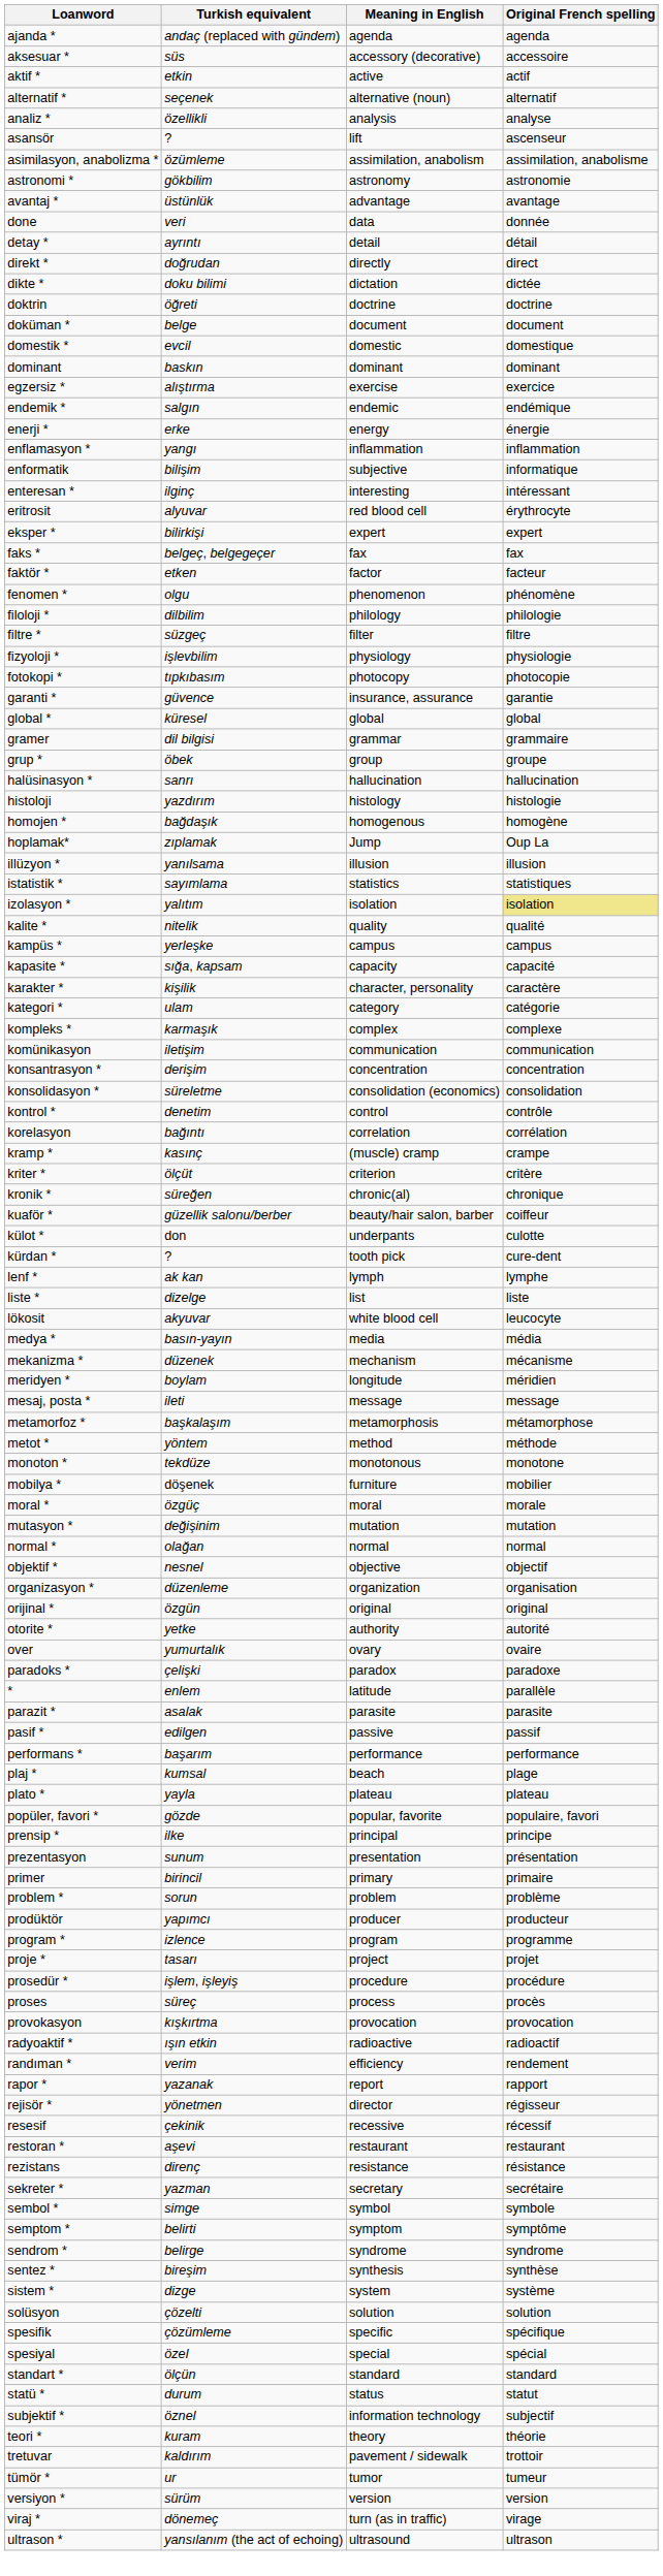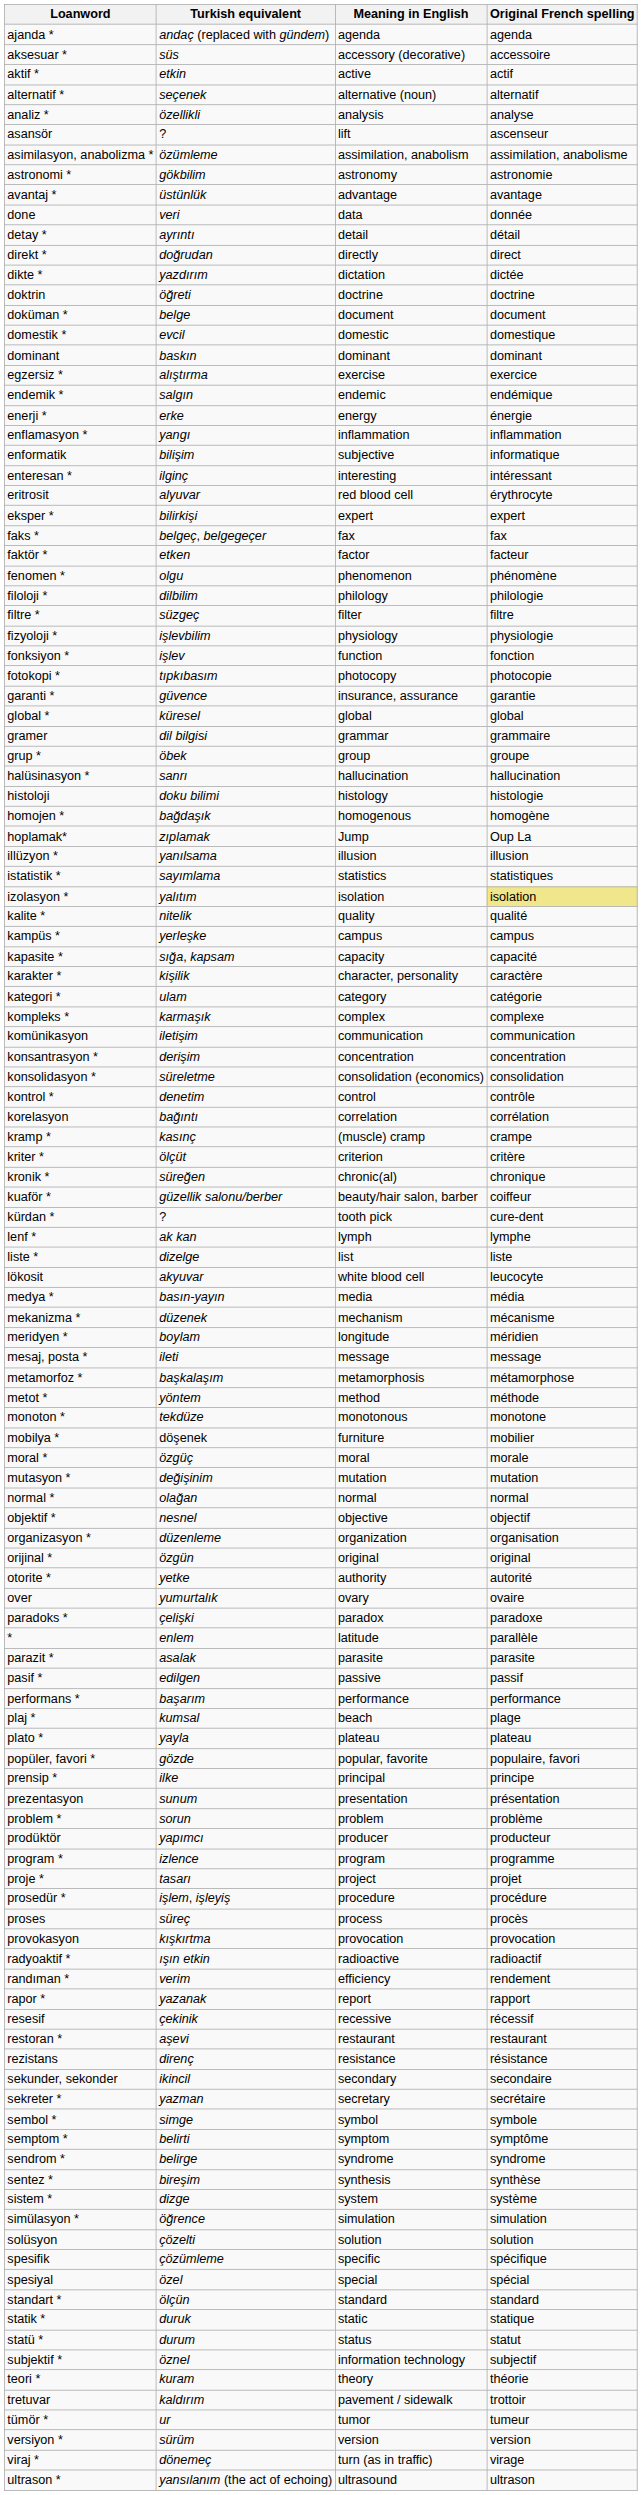dikte * | Turkish equivalent: doku bilimi -> yazdırım
+ row: fonksiyon * | işlev | function | fonction
histoloji | Turkish equivalent: yazdırım -> doku bilimi
- row: külot * | don | underpants | culotte
- row: primer | birincil | primary | primaire
- row: rejisör * | yönetmen | director | régisseur
+ row: sekunder, sekonder | ikincil | secondary | secondaire
+ row: simülasyon * | öğrence | simulation | simulation
+ row: statik * | duruk | static | statique
